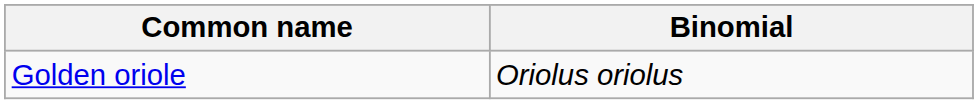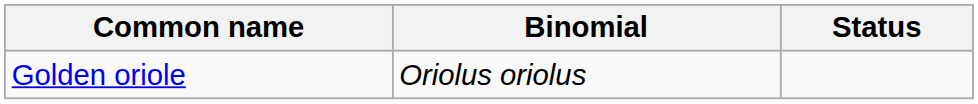+ column: Status
